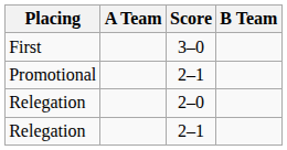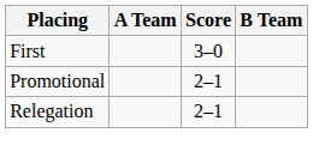- row: Relegation | 2–0
